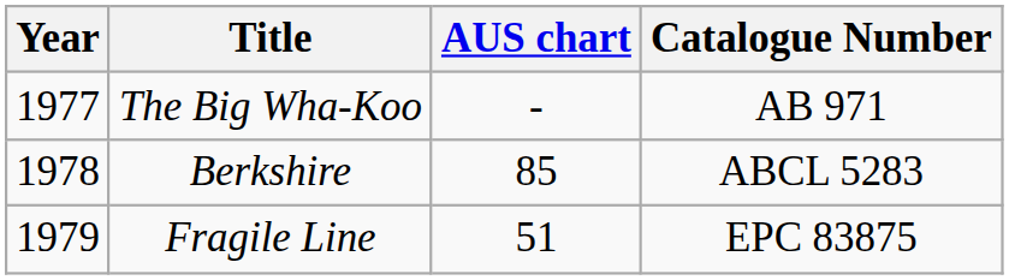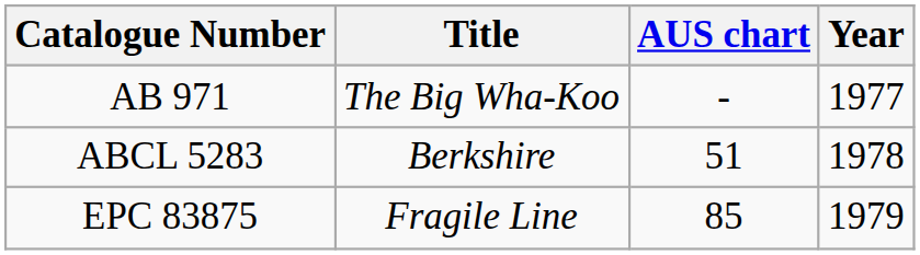columns swapped: Year <-> Catalogue Number
Berkshire | AUS chart: 85 -> 51
Fragile Line | AUS chart: 51 -> 85
